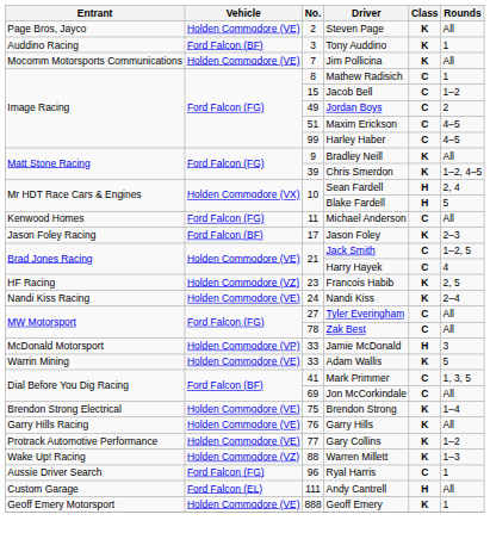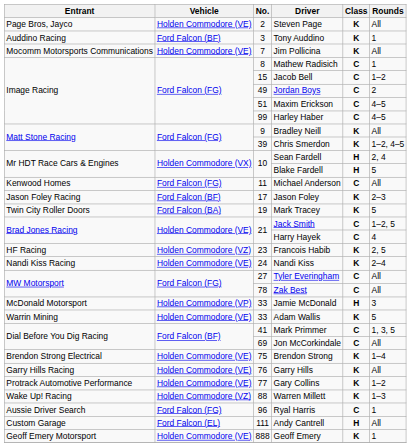+ row: Twin City Roller Doors | Ford Falcon (BA) | 19 | Mark Tracey | K | 5
